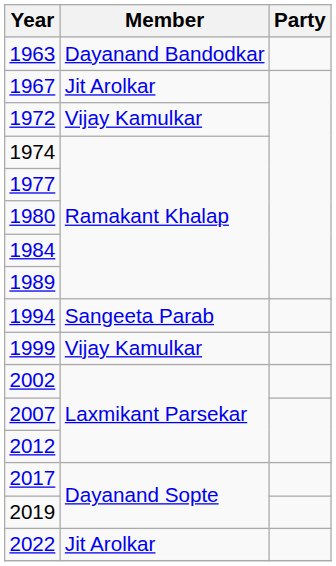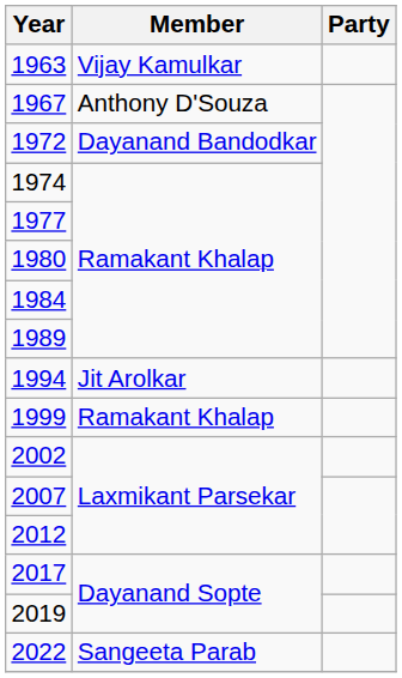1963 | Member: Dayanand Bandodkar -> Vijay Kamulkar
1967 | Member: Jit Arolkar -> Anthony D'Souza
1972 | Member: Vijay Kamulkar -> Dayanand Bandodkar
1994 | Member: Sangeeta Parab -> Jit Arolkar
1999 | Member: Vijay Kamulkar -> Ramakant Khalap
2022 | Member: Jit Arolkar -> Sangeeta Parab
